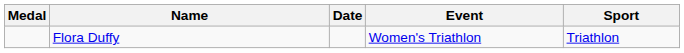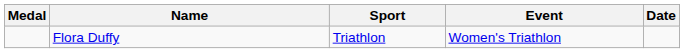columns swapped: Sport <-> Date
